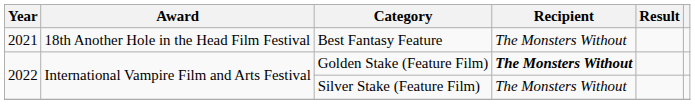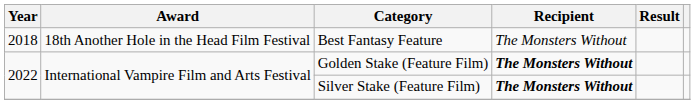Best Fantasy Feature | Year: 2021 -> 2018
Silver Stake (Feature Film) | Recipient: normal -> bold
